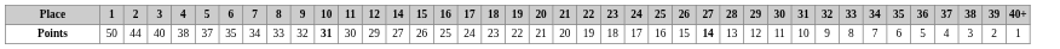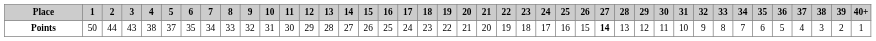+ column: 13 | 28
Points | 3: 40 -> 43
Points | 10: bold -> normal
